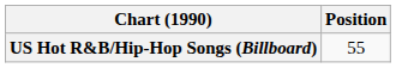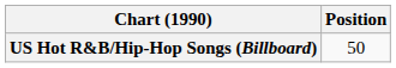US Hot R&B/Hip-Hop Songs (Billboard) | Position: 55 -> 50
